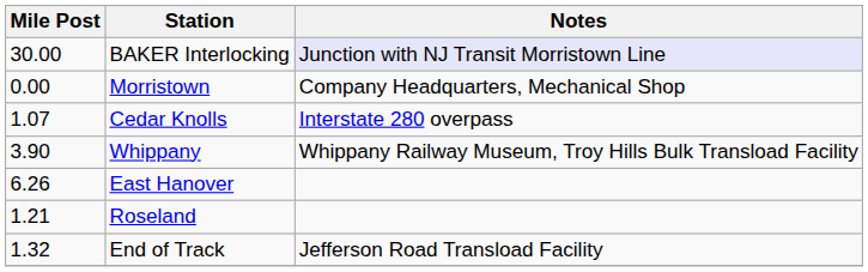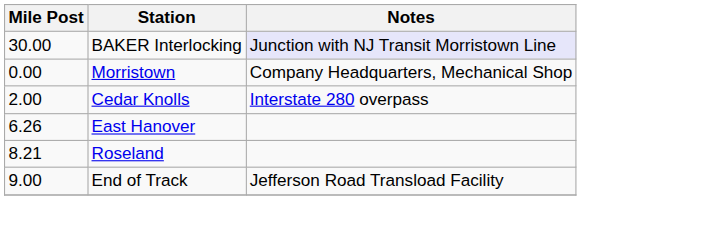Cedar Knolls | Mile Post: 1.07 -> 2.00
- row: 3.90 | Whippany | Whippany Railway Museum, Troy Hills Bulk Transload Facility
Roseland | Mile Post: 1.21 -> 8.21
End of Track | Mile Post: 1.32 -> 9.00
